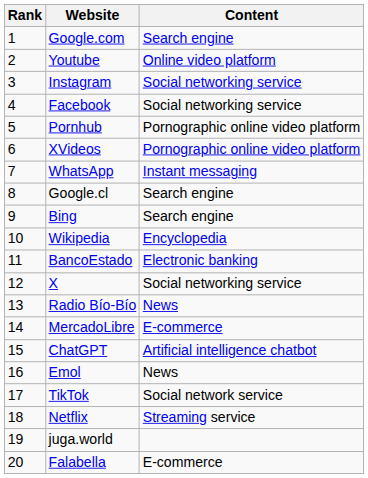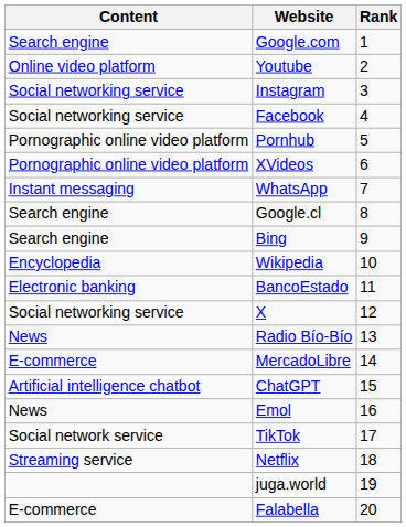columns swapped: Rank <-> Content
